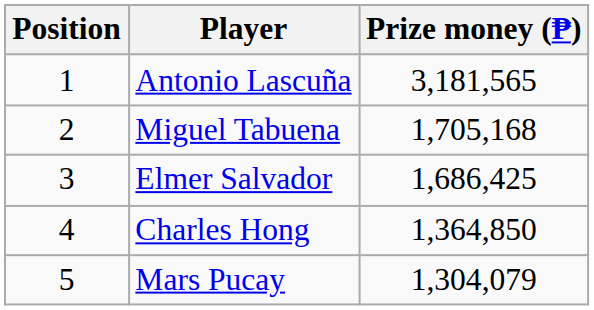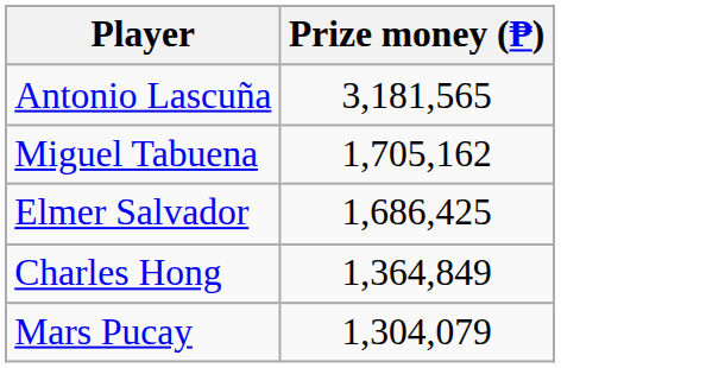- column: Position | 1 | 2 | 3 | 4 | 5
Miguel Tabuena | Prize money (₱): 1,705,168 -> 1,705,162
Charles Hong | Prize money (₱): 1,364,850 -> 1,364,849
